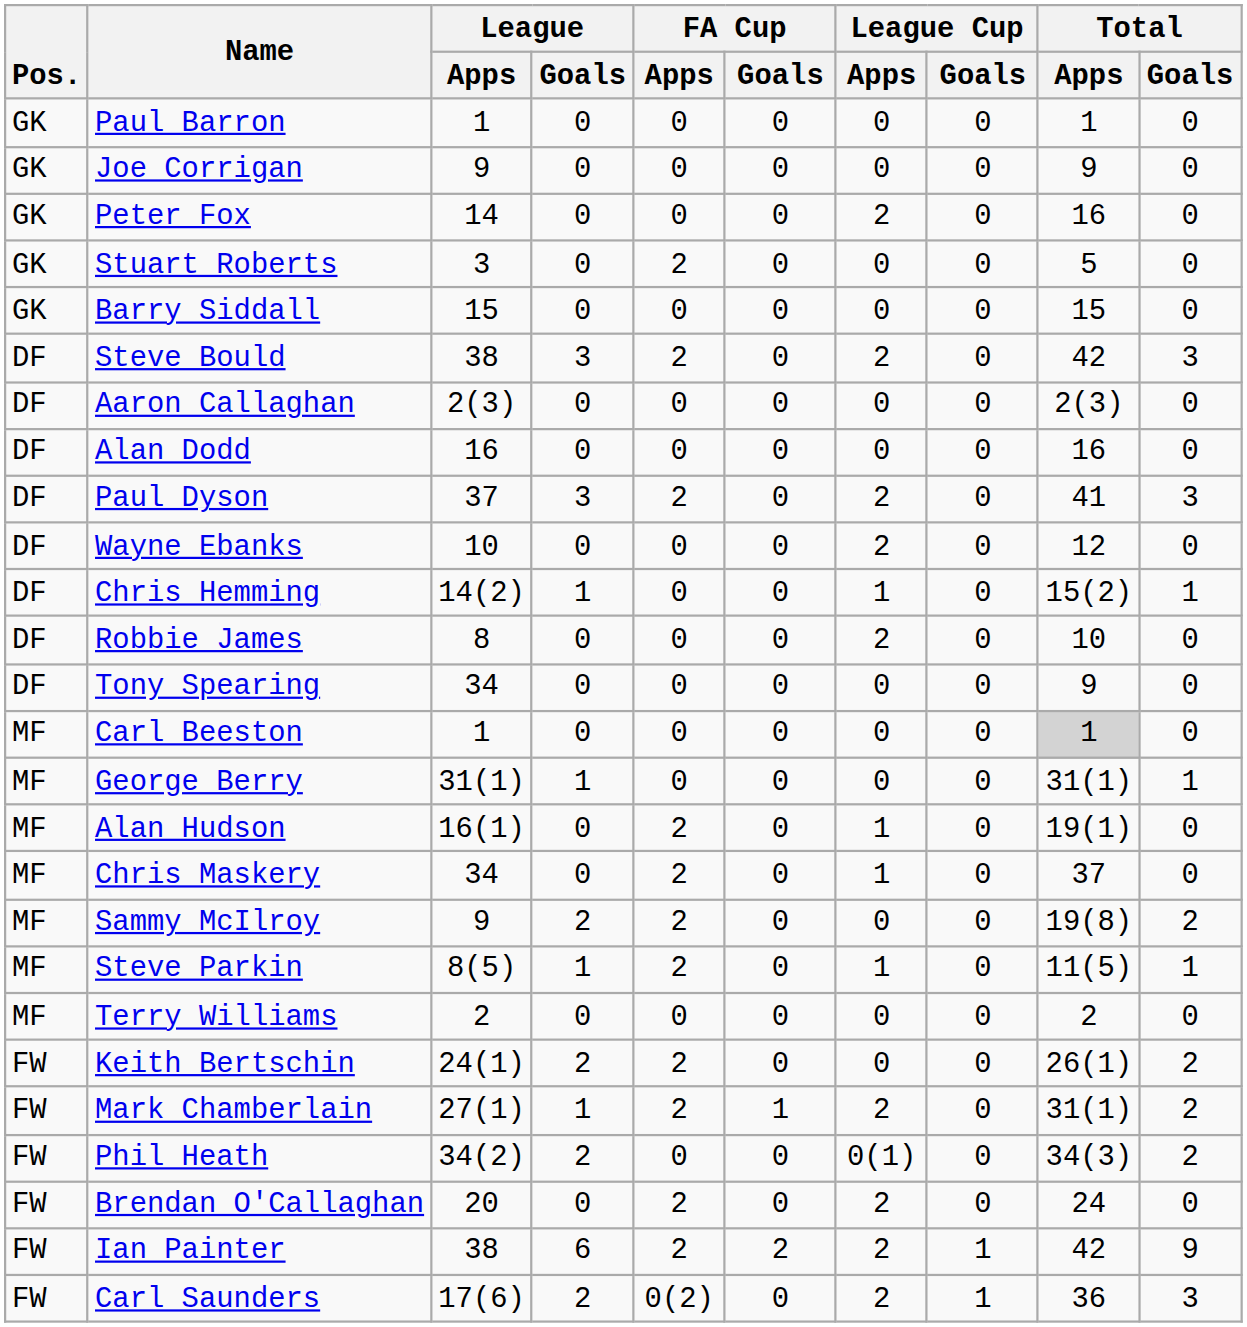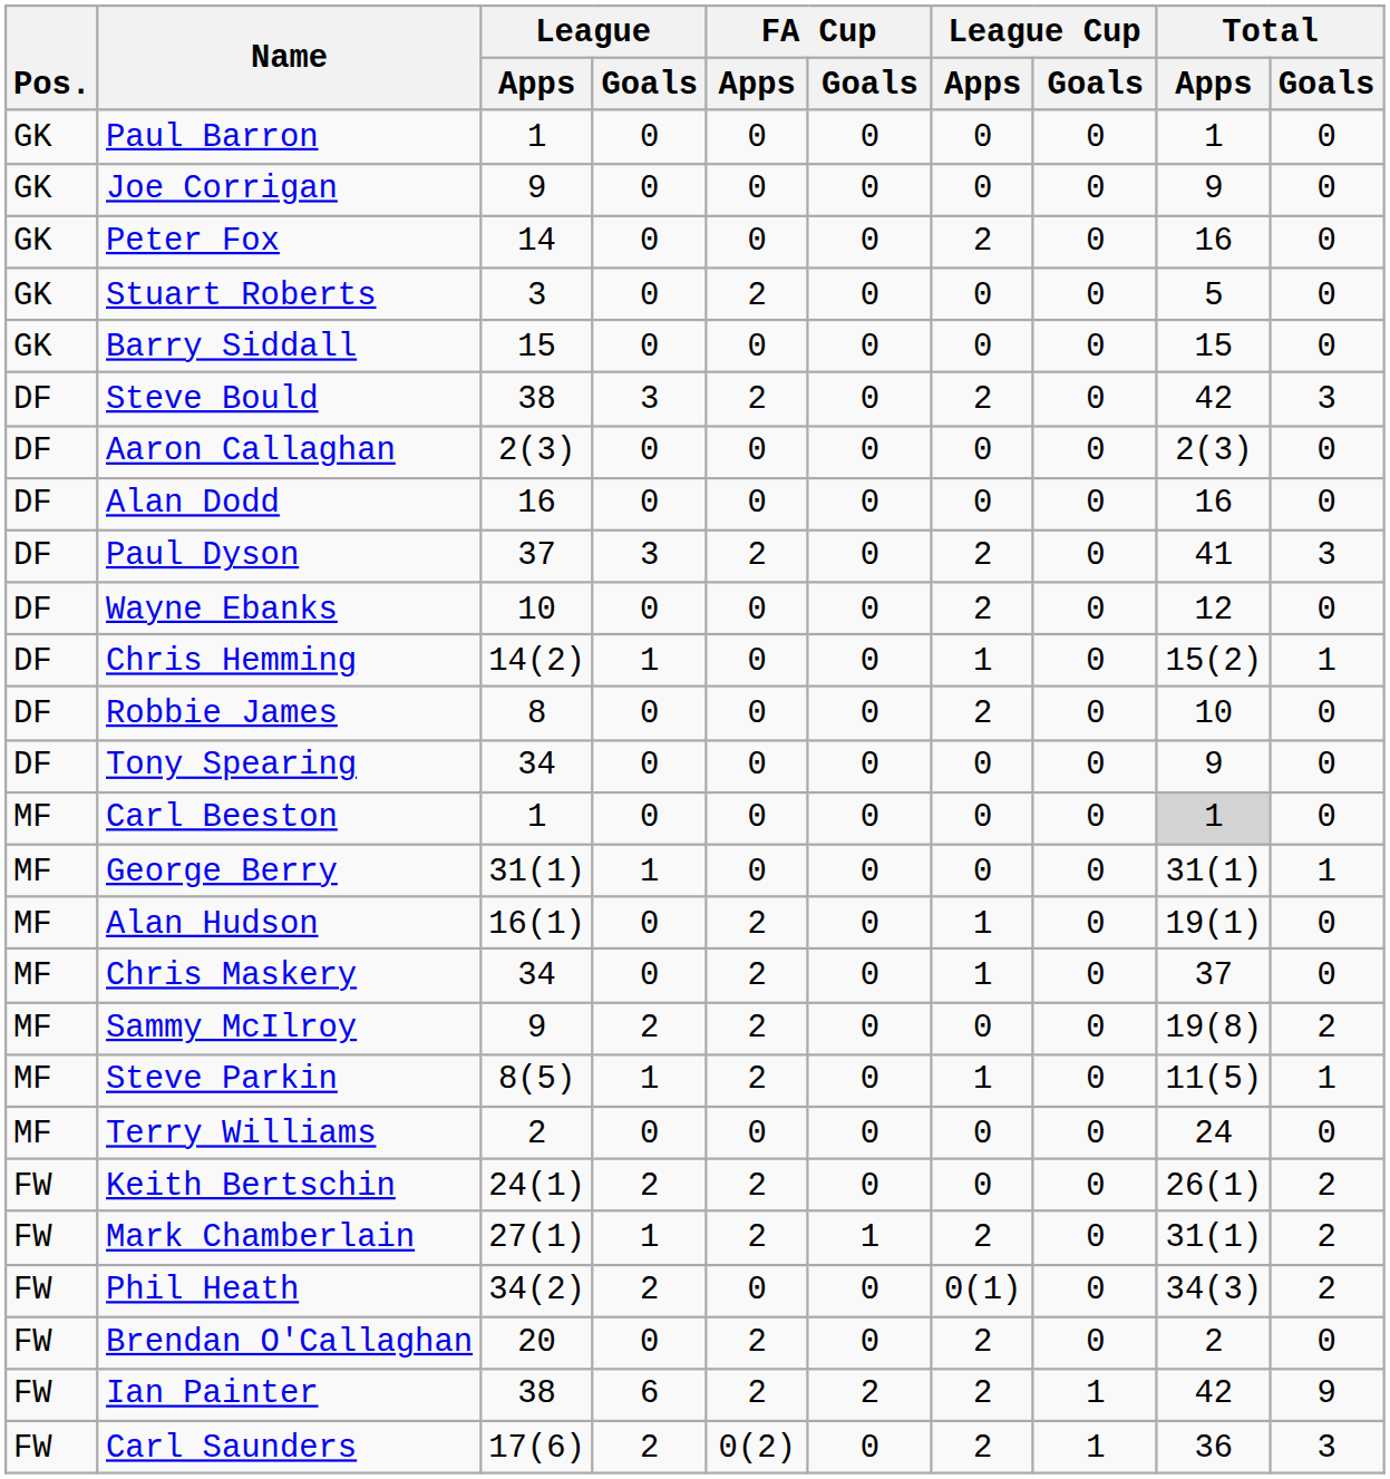Terry Williams | Total / Apps: 2 -> 24
Brendan O'Callaghan | Total / Apps: 24 -> 2
